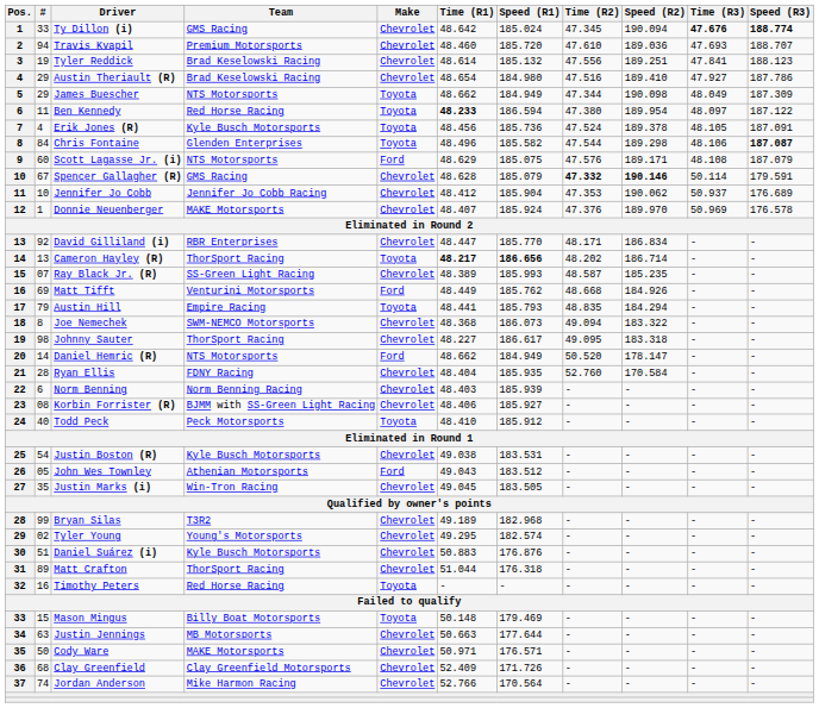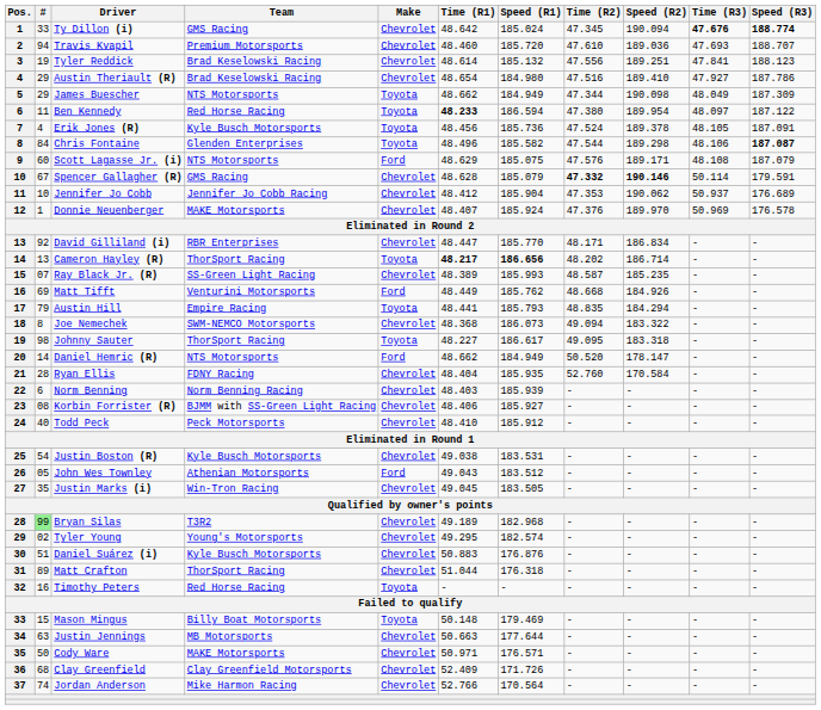Johnny Sauter | Make: Chevrolet -> Toyota
Todd Peck | Make: Toyota -> Chevrolet
Bryan Silas | #: no background -> lightgreen background
